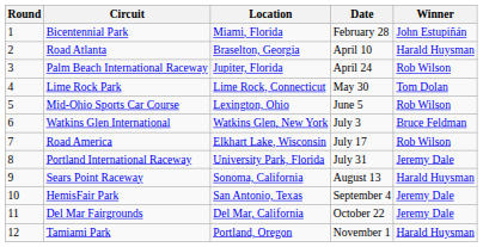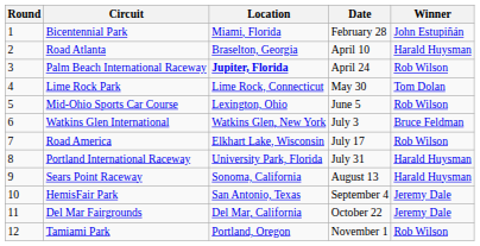Palm Beach International Raceway | Location: normal -> bold
Portland International Raceway | Winner: Jeremy Dale -> Harald Huysman
Tamiami Park | Winner: Harald Huysman -> Rob Wilson
